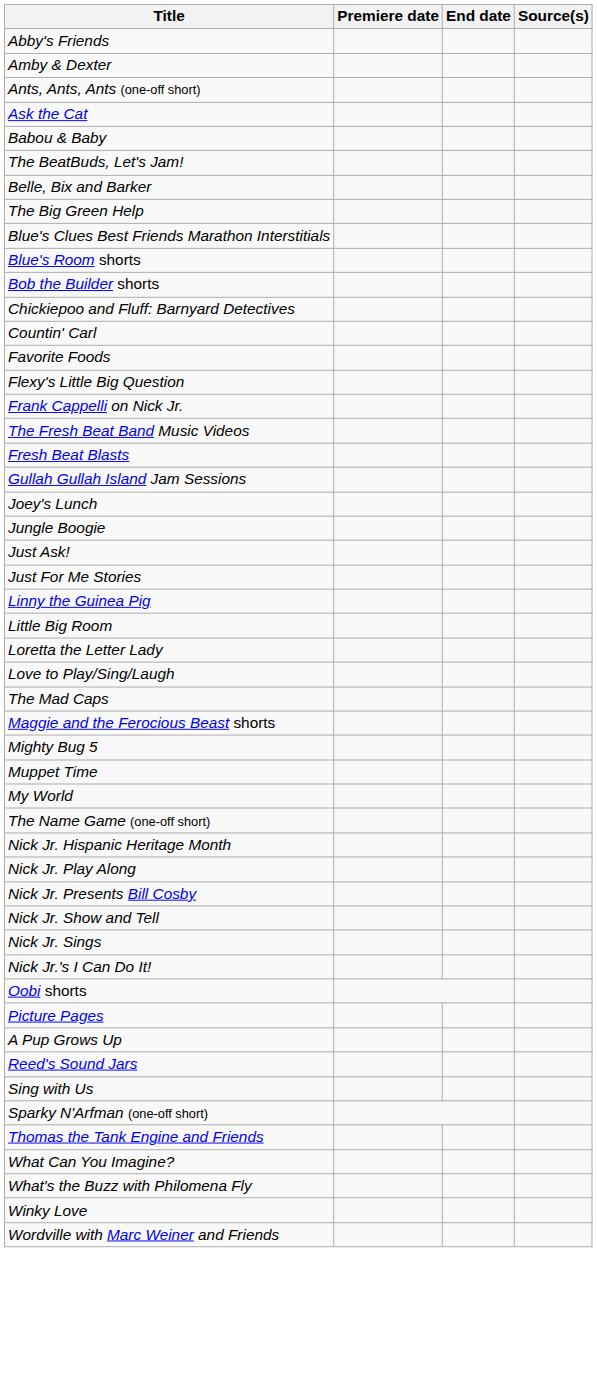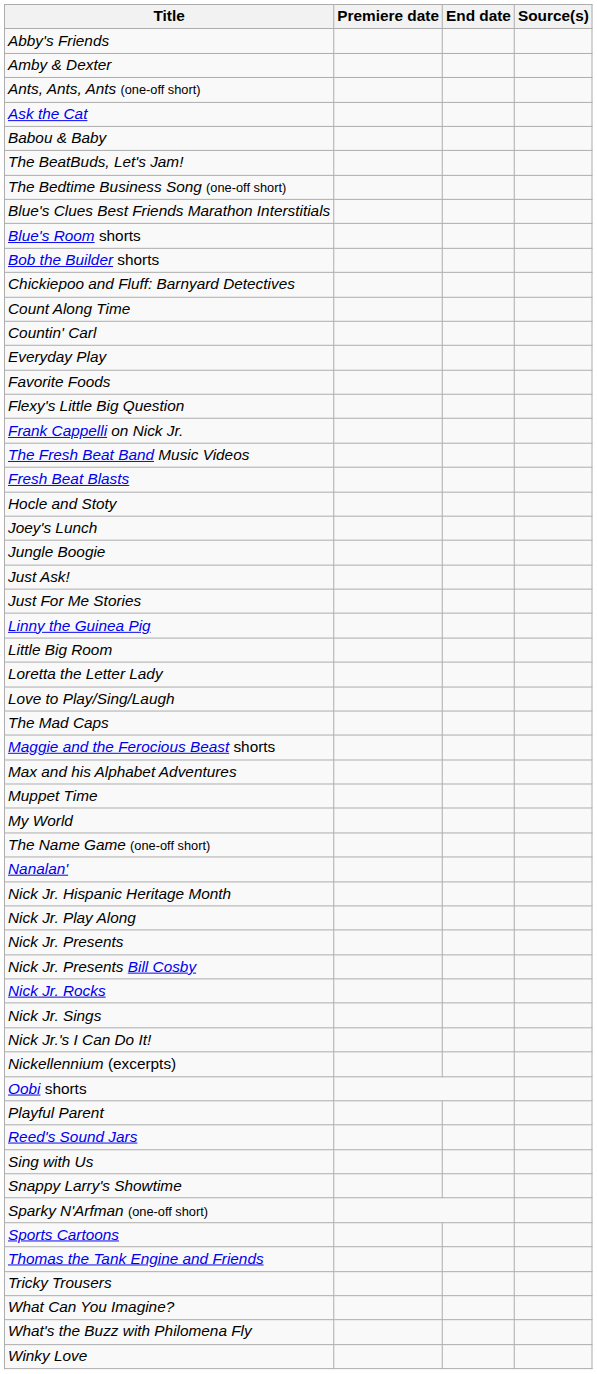+ row: The Bedtime Business Song (one-off short)
- row: Belle, Bix and Barker
- row: The Big Green Help
+ row: Count Along Time
+ row: Everyday Play
- row: Gullah Gullah Island Jam Sessions
+ row: Hocle and Stoty
+ row: Max and his Alphabet Adventures
- row: Mighty Bug 5
+ row: Nanalan'
+ row: Nick Jr. Presents
+ row: Nick Jr. Rocks
- row: Nick Jr. Show and Tell
+ row: Nickellennium (excerpts)
- row: Picture Pages
+ row: Playful Parent
- row: A Pup Grows Up
+ row: Snappy Larry's Showtime
+ row: Sports Cartoons
+ row: Tricky Trousers
- row: Wordville with Marc Weiner and Friends
